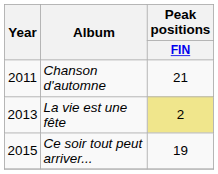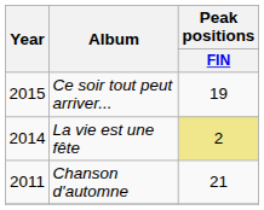rows swapped: Chanson d'automne <-> Ce soir tout peut arriver...
La vie est une fête | Year: 2013 -> 2014
